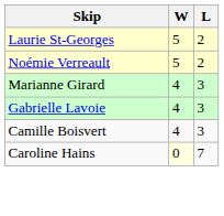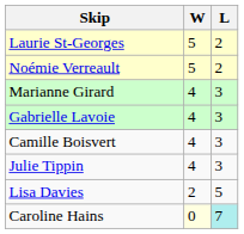+ row: Julie Tippin | 4 | 3
+ row: Lisa Davies | 2 | 5
Caroline Hains | L: no background -> paleturquoise background
